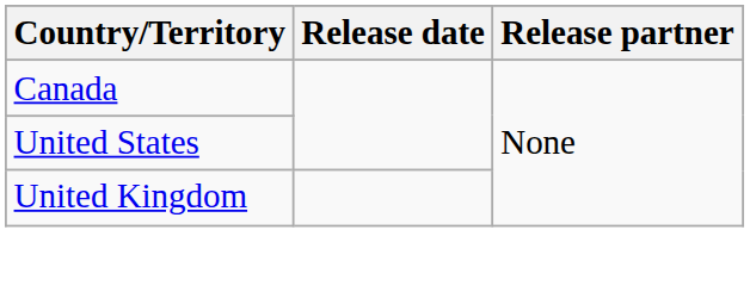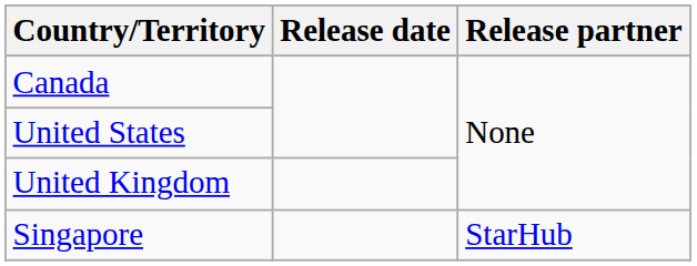+ row: Singapore | StarHub
